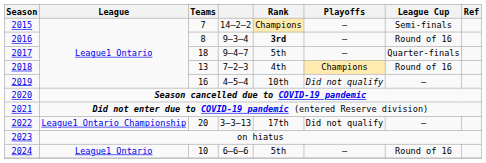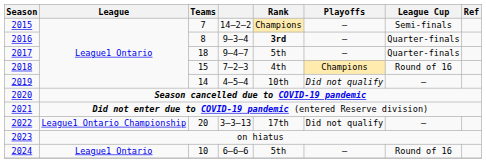2016 | League Cup: Round of 16 -> Quarter-finals
2018 | Teams: 13 -> 15
2019 | Teams: 16 -> 14
